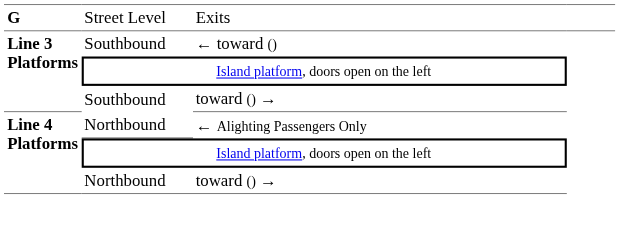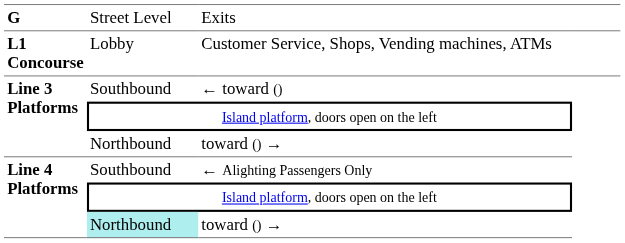+ row: L1 Concourse | Lobby | Customer Service, Shops, Vending machines, ATMs
Line 3 Platforms / toward () → | column 2: Southbound -> Northbound
← Alighting Passengers Only | column 2: Northbound -> Southbound
Line 4 Platforms / toward () → | column 2: no background -> paleturquoise background
